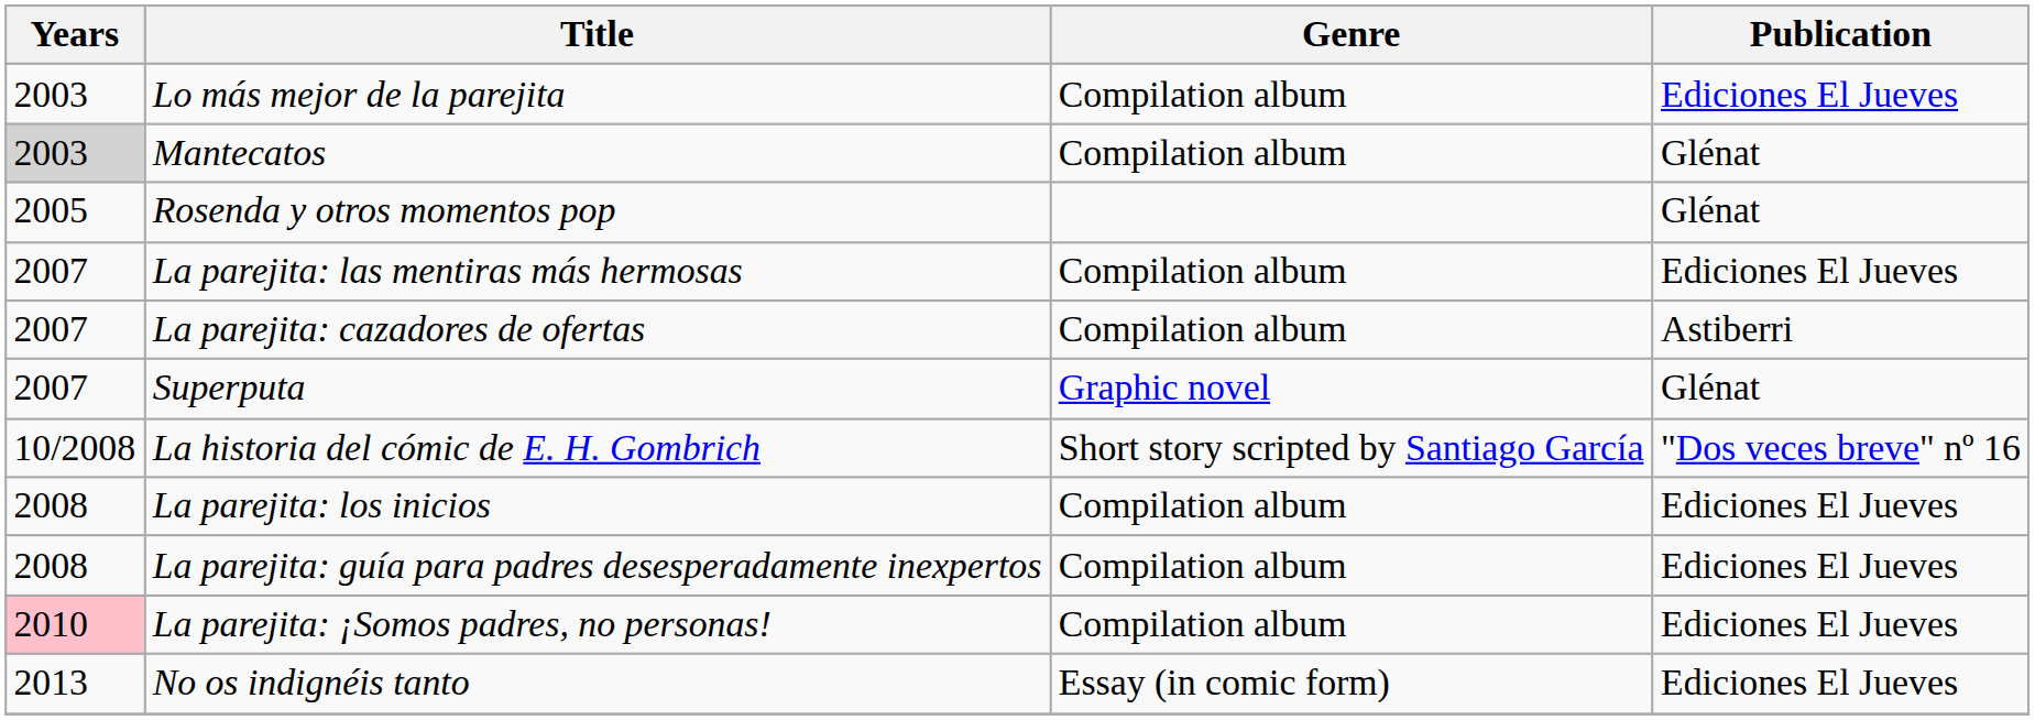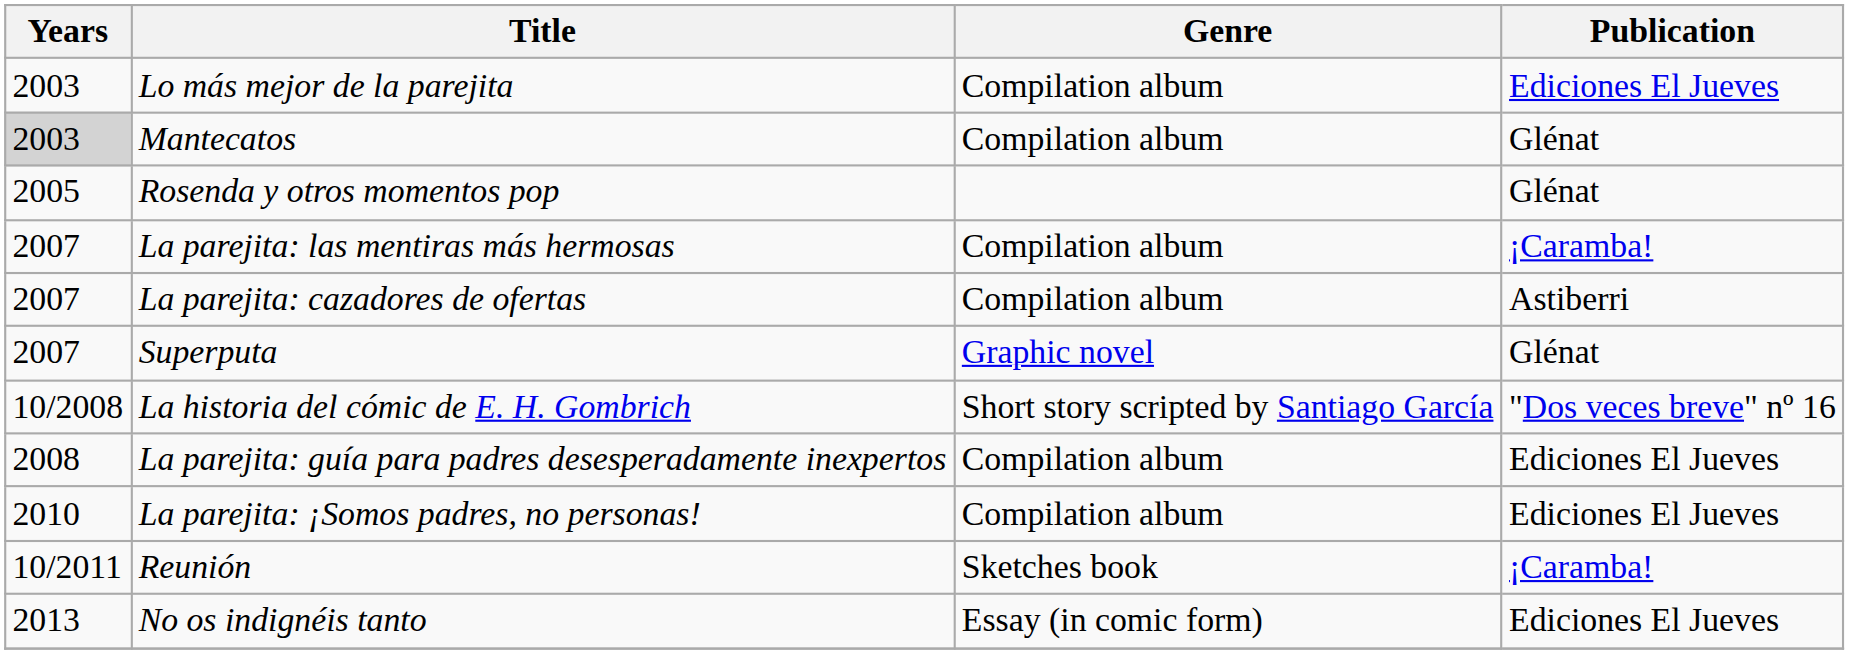La parejita: las mentiras más hermosas | Publication: Ediciones El Jueves -> ¡Caramba!
- row: 2008 | La parejita: los inicios | Compilation album | Ediciones El Jueves
La parejita: ¡Somos padres, no personas! | Years: pink background -> no background
+ row: 10/2011 | Reunión | Sketches book | ¡Caramba!
